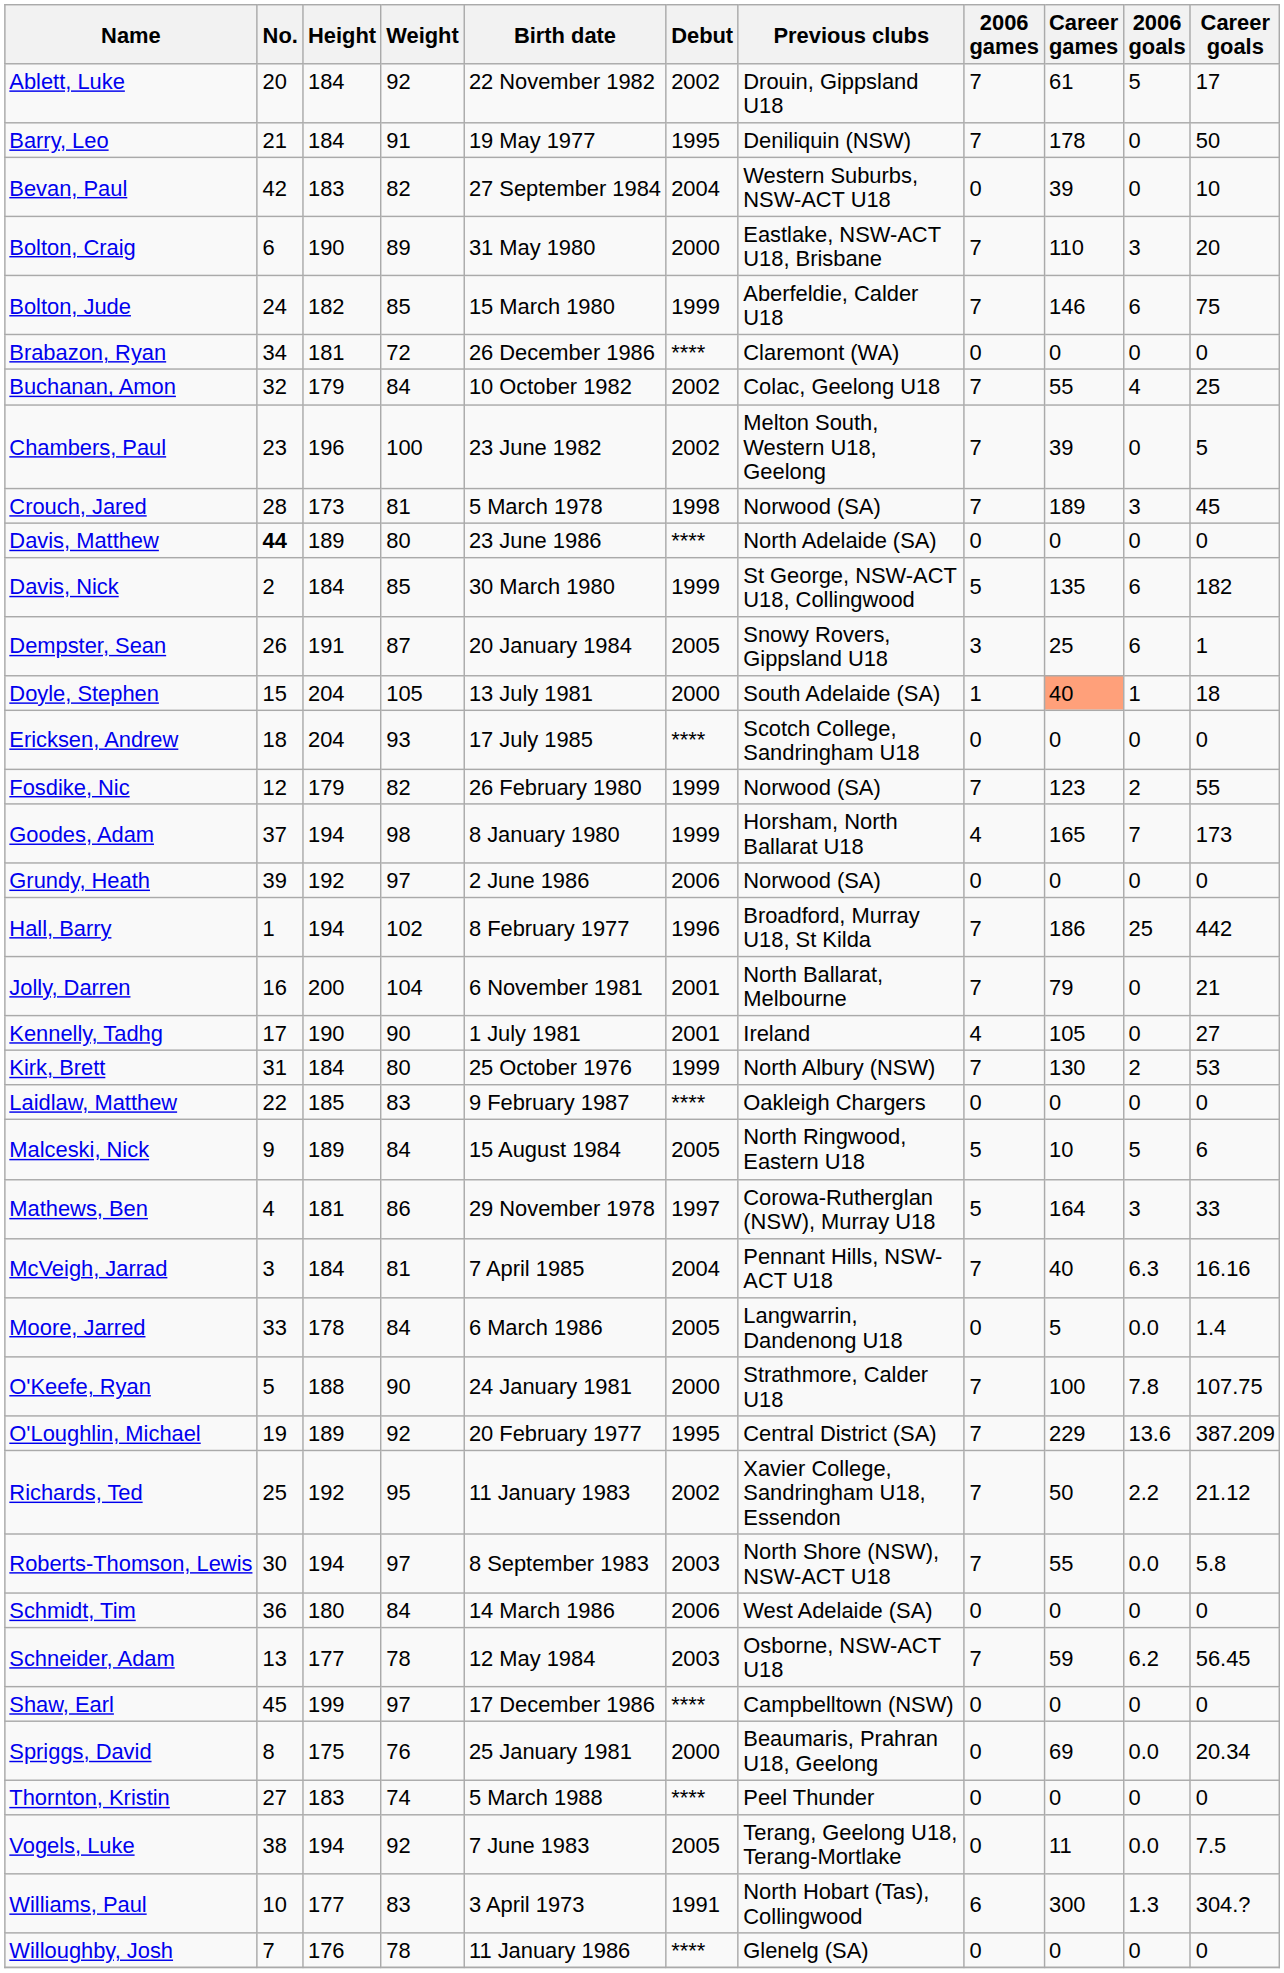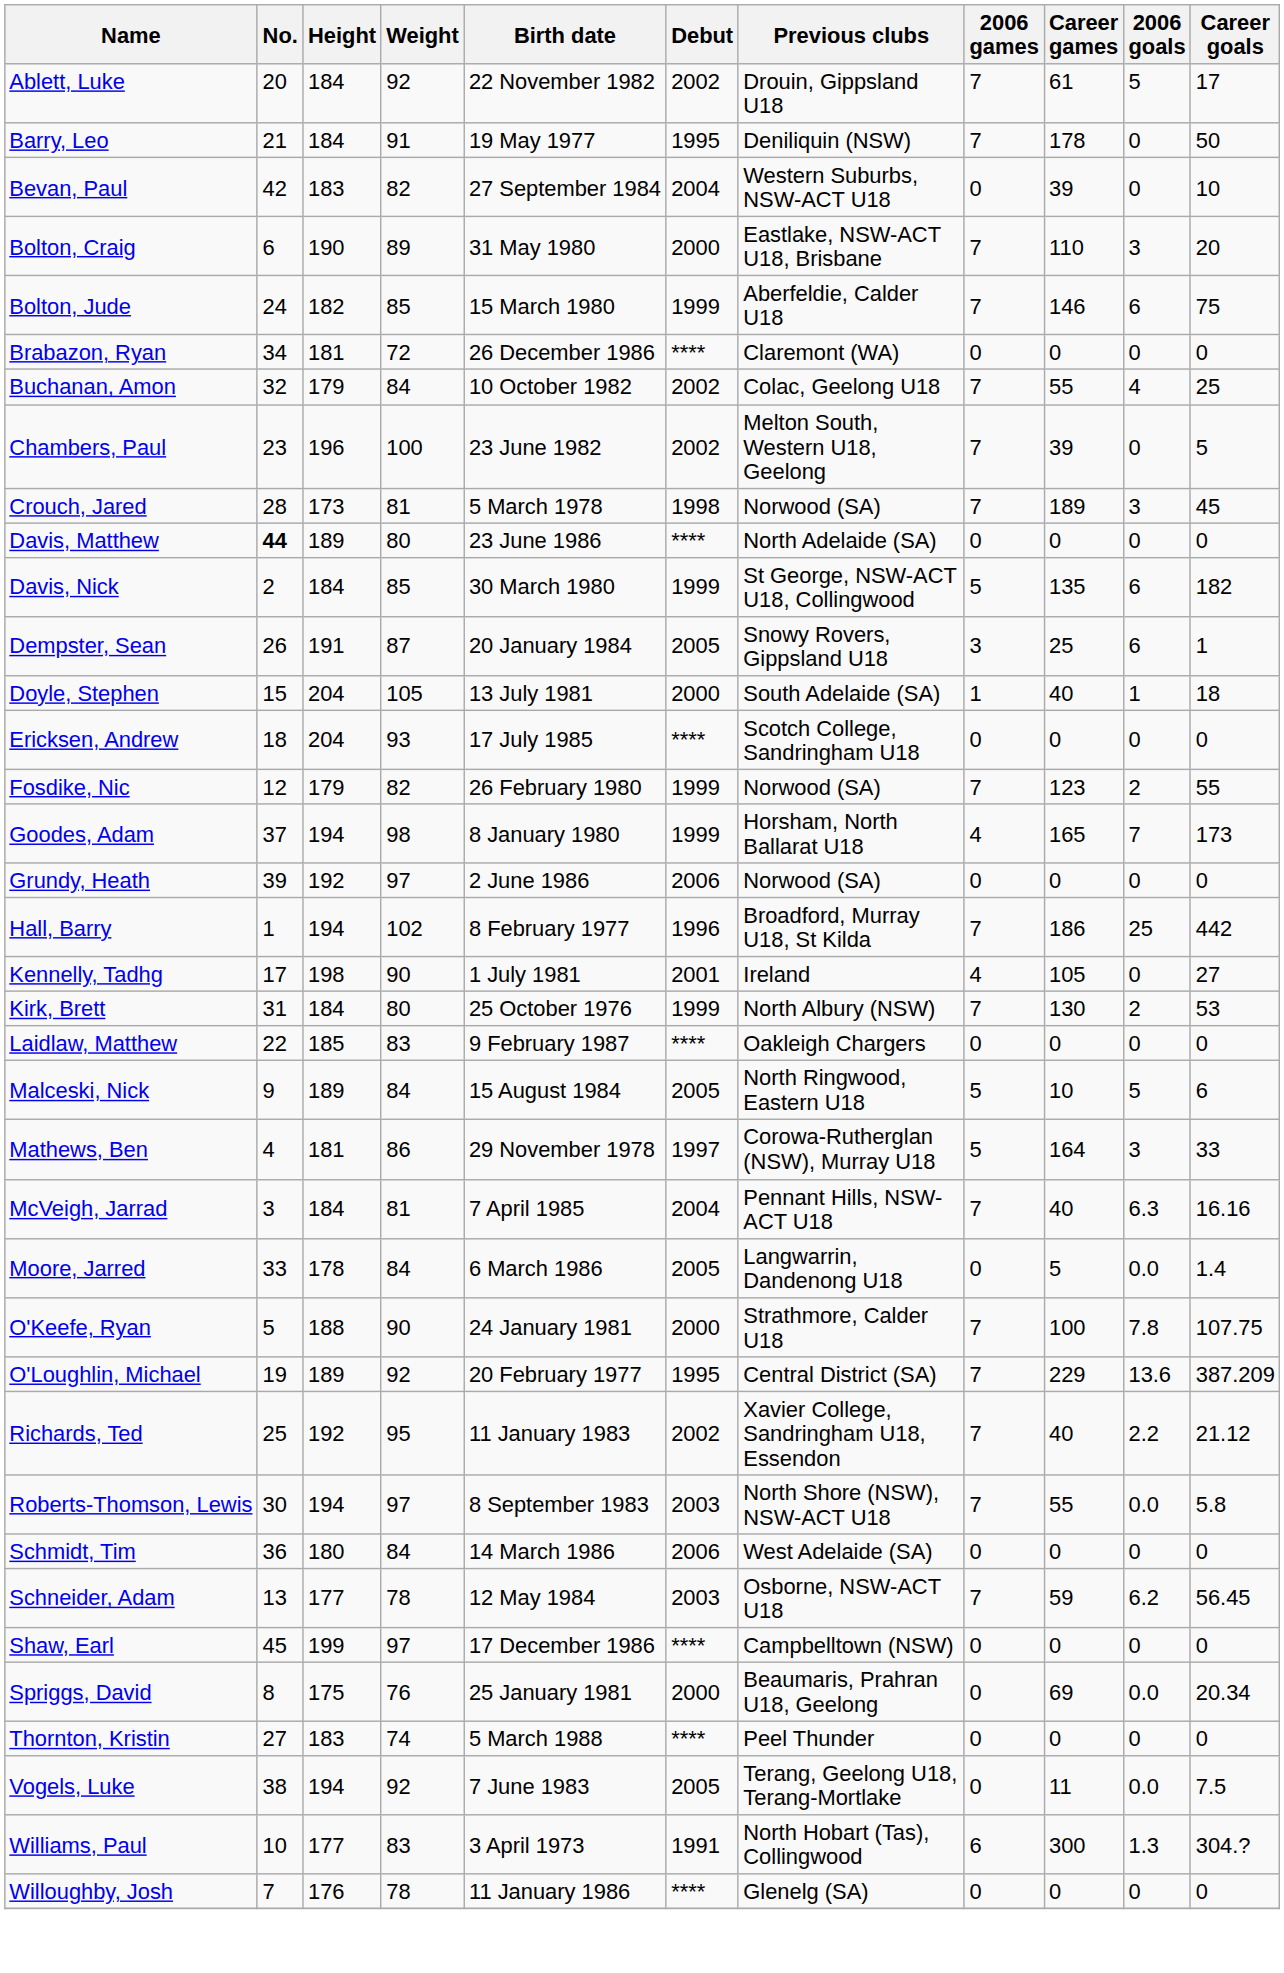Doyle, Stephen | Career games: lightsalmon background -> no background
- row: Jolly, Darren | 16 | 200 | 104 | 6 November 1981 | 2001 | North Ballarat, Melbourne | 7 | 79 | 0 | 21
Kennelly, Tadhg | Height: 190 -> 198
Richards, Ted | Career games: 50 -> 40
